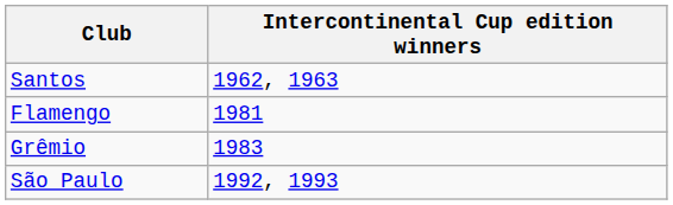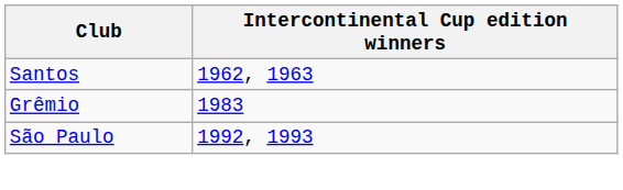- row: Flamengo | 1981
